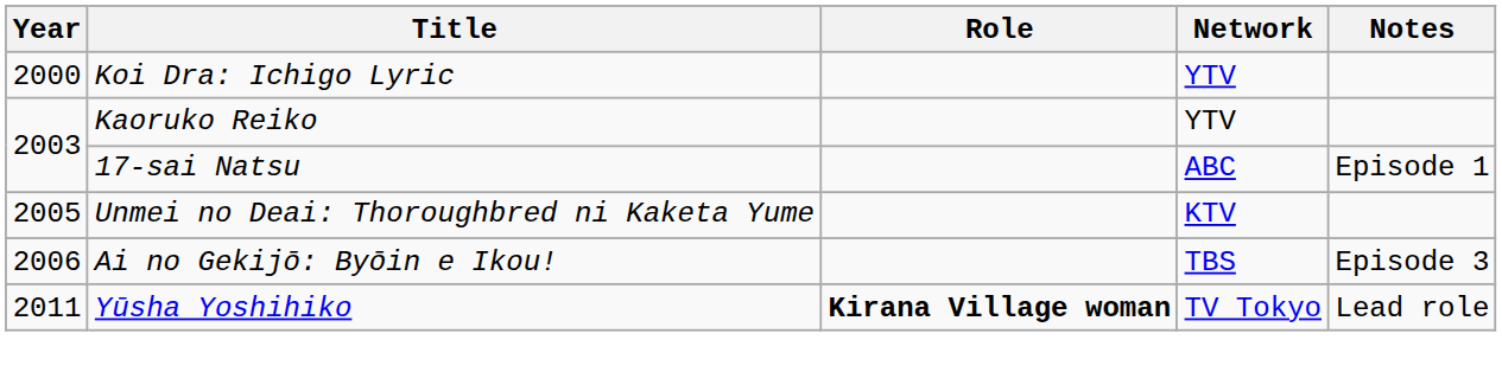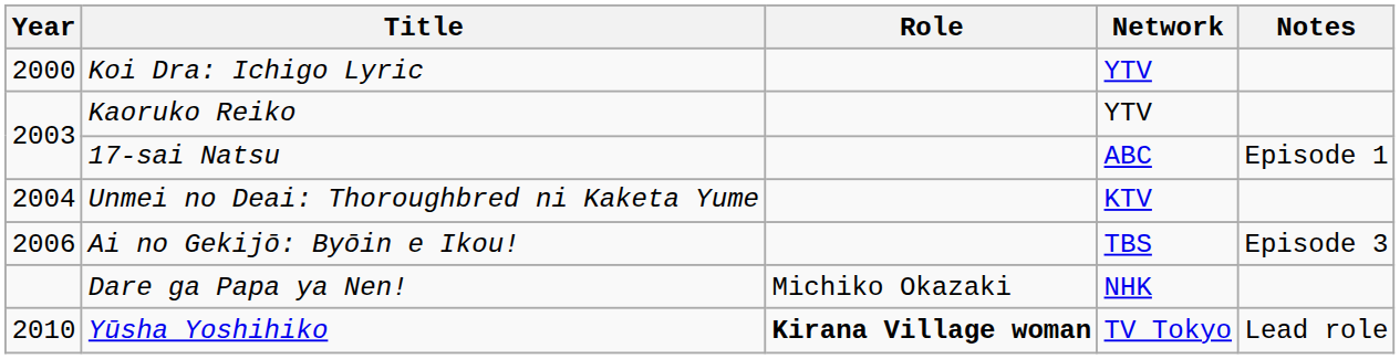Unmei no Deai: Thoroughbred ni Kaketa Yume | Year: 2005 -> 2004
+ row: Dare ga Papa ya Nen! | Michiko Okazaki | NHK
Yūsha Yoshihiko | Year: 2011 -> 2010
